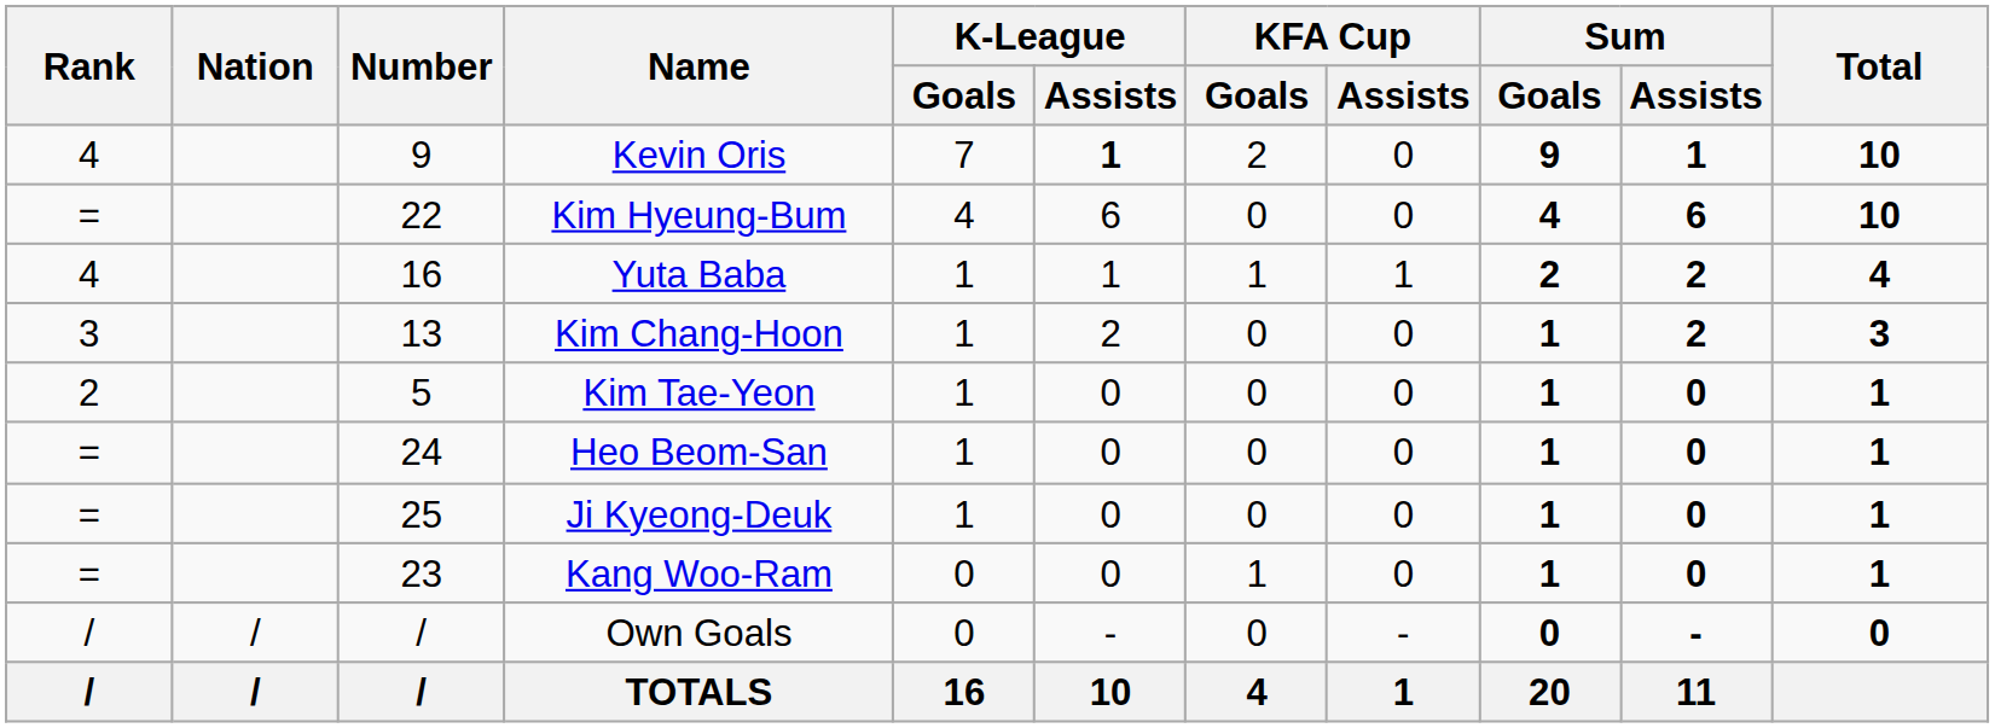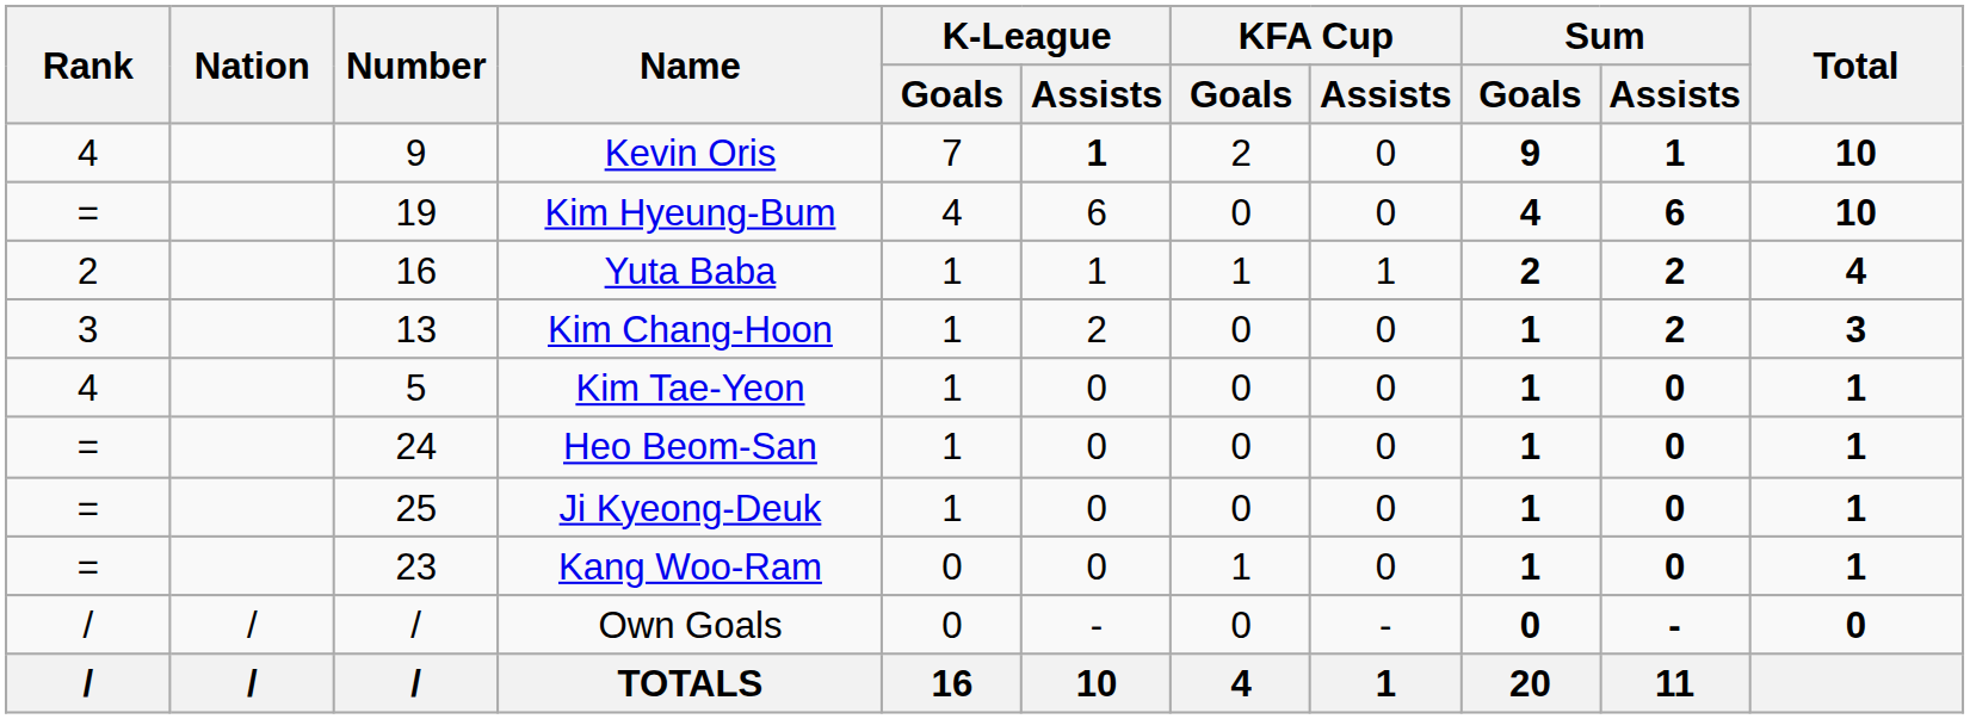Kim Hyeung-Bum | Number: 22 -> 19
Yuta Baba | Rank: 4 -> 2
Kim Tae-Yeon | Rank: 2 -> 4
